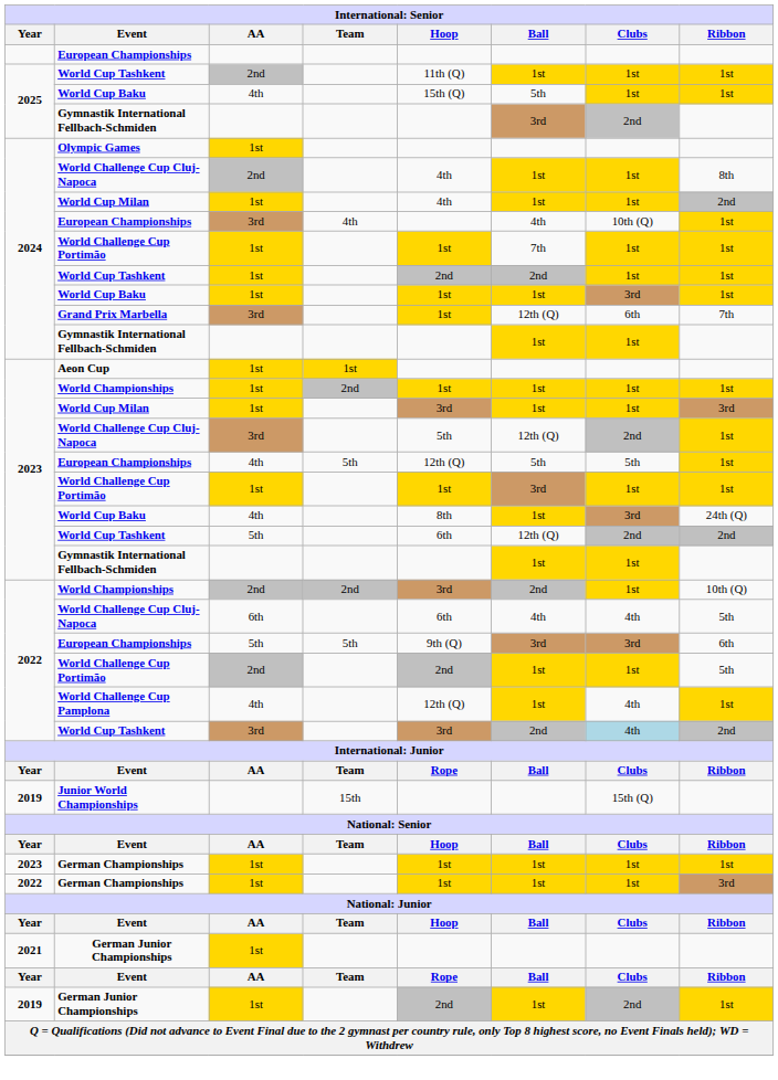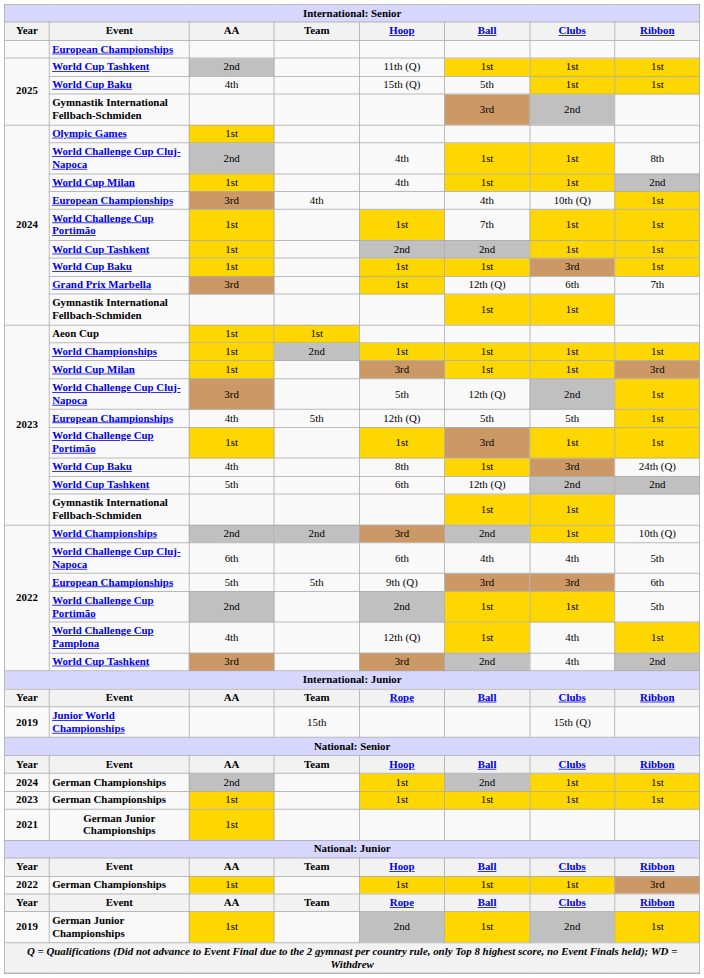2022 / World Cup Tashkent | Clubs: lightblue background -> no background
+ row: 2024 | German Championships | 2nd | 1st | 2nd | 1st | 1st
rows swapped: 2022 / German Championships <-> 2021 / German Junior Championships
